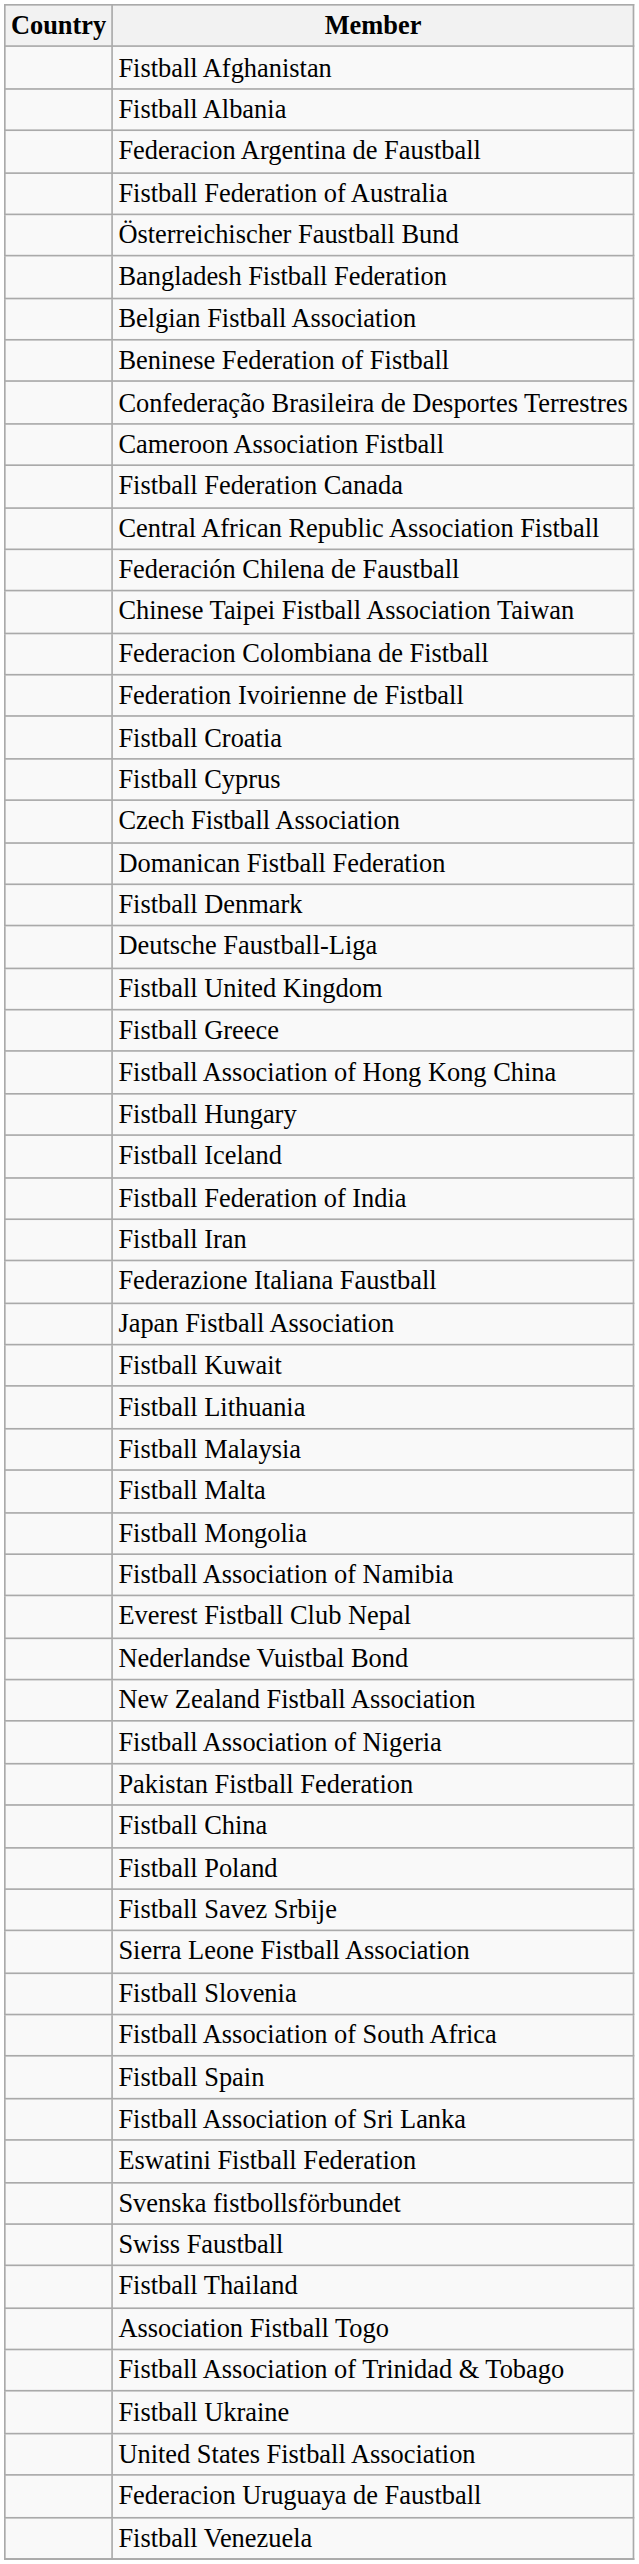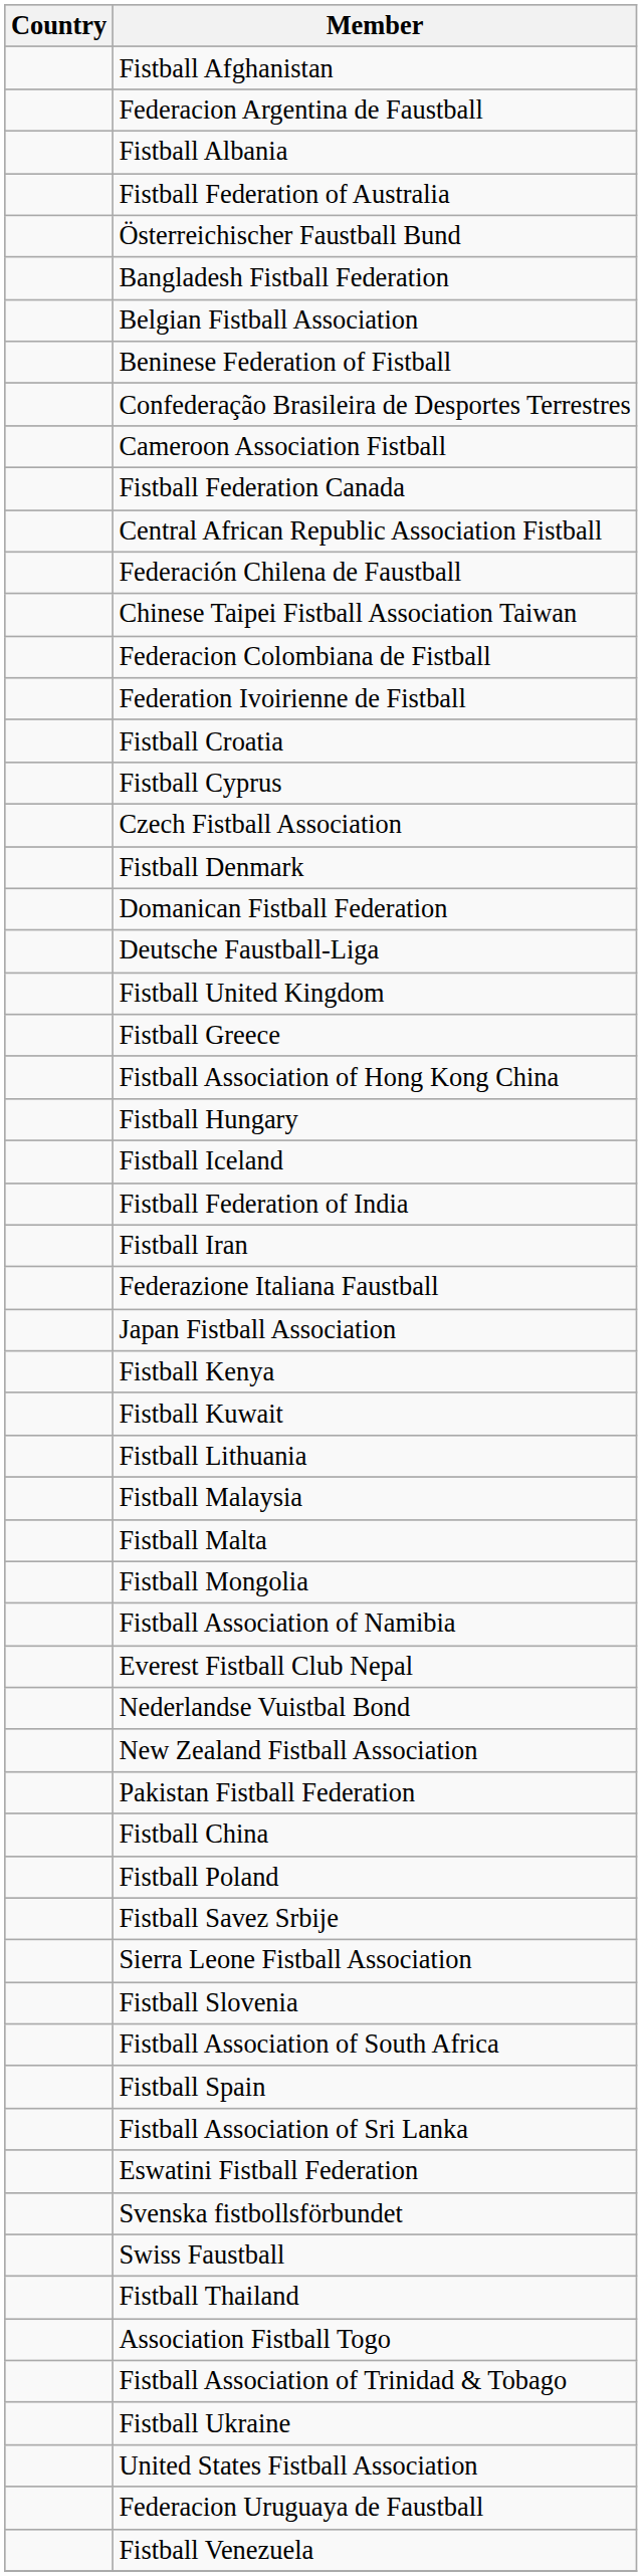rows swapped: Fistball Albania <-> Federacion Argentina de Faustball
rows swapped: Fistball Denmark <-> Domanican Fistball Federation
+ row: Fistball Kenya
- row: Fistball Association of Nigeria
